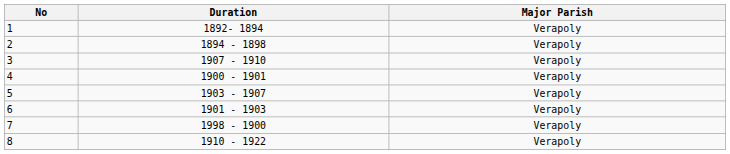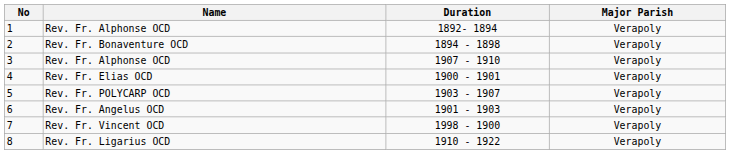+ column: Name | Rev. Fr. Alphonse OCD | Rev. Fr. Bonaventure OCD | Rev. Fr. Alphonse OCD | Rev. Fr. Elias OCD | Rev. Fr. POLYCARP OCD | Rev. Fr. Angelus OCD | Rev. Fr. Vincent OCD | Rev. Fr. Ligarius OCD
